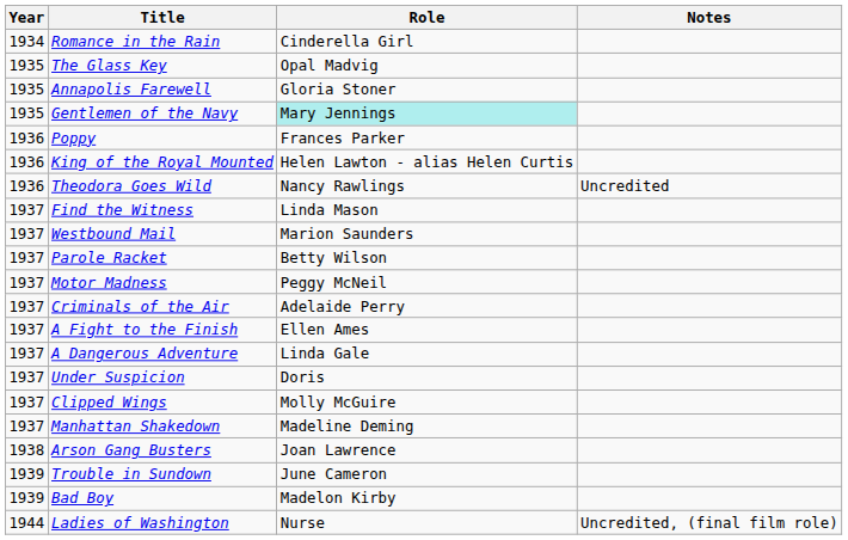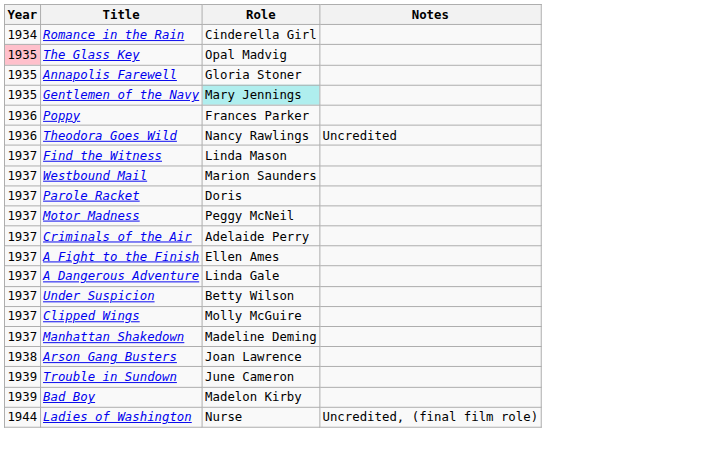The Glass Key | Year: no background -> pink background
- row: 1936 | King of the Royal Mounted | Helen Lawton - alias Helen Curtis
Parole Racket | Role: Betty Wilson -> Doris
Under Suspicion | Role: Doris -> Betty Wilson
